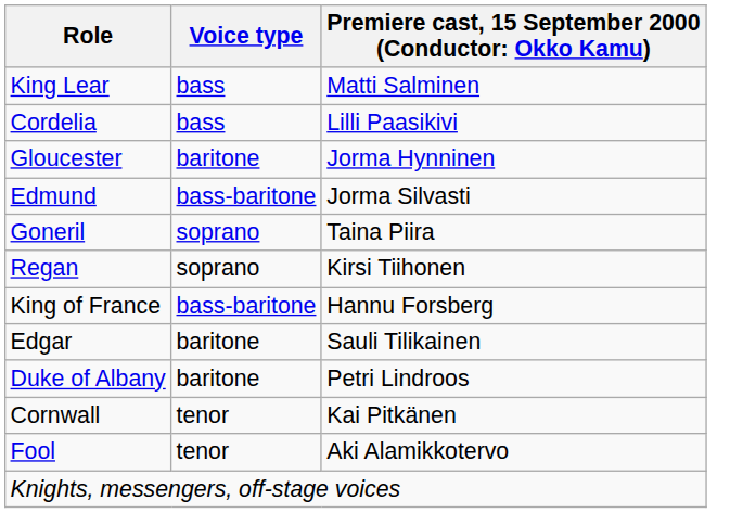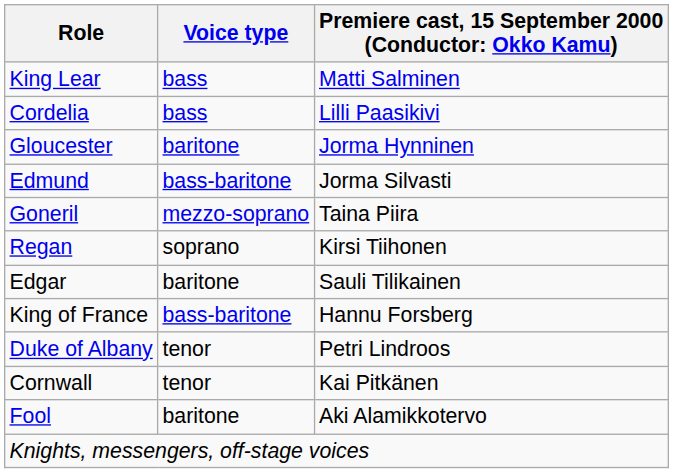Goneril | Voice type: soprano -> mezzo-soprano
rows swapped: Edgar <-> King of France
Duke of Albany | Voice type: baritone -> tenor
Fool | Voice type: tenor -> baritone
